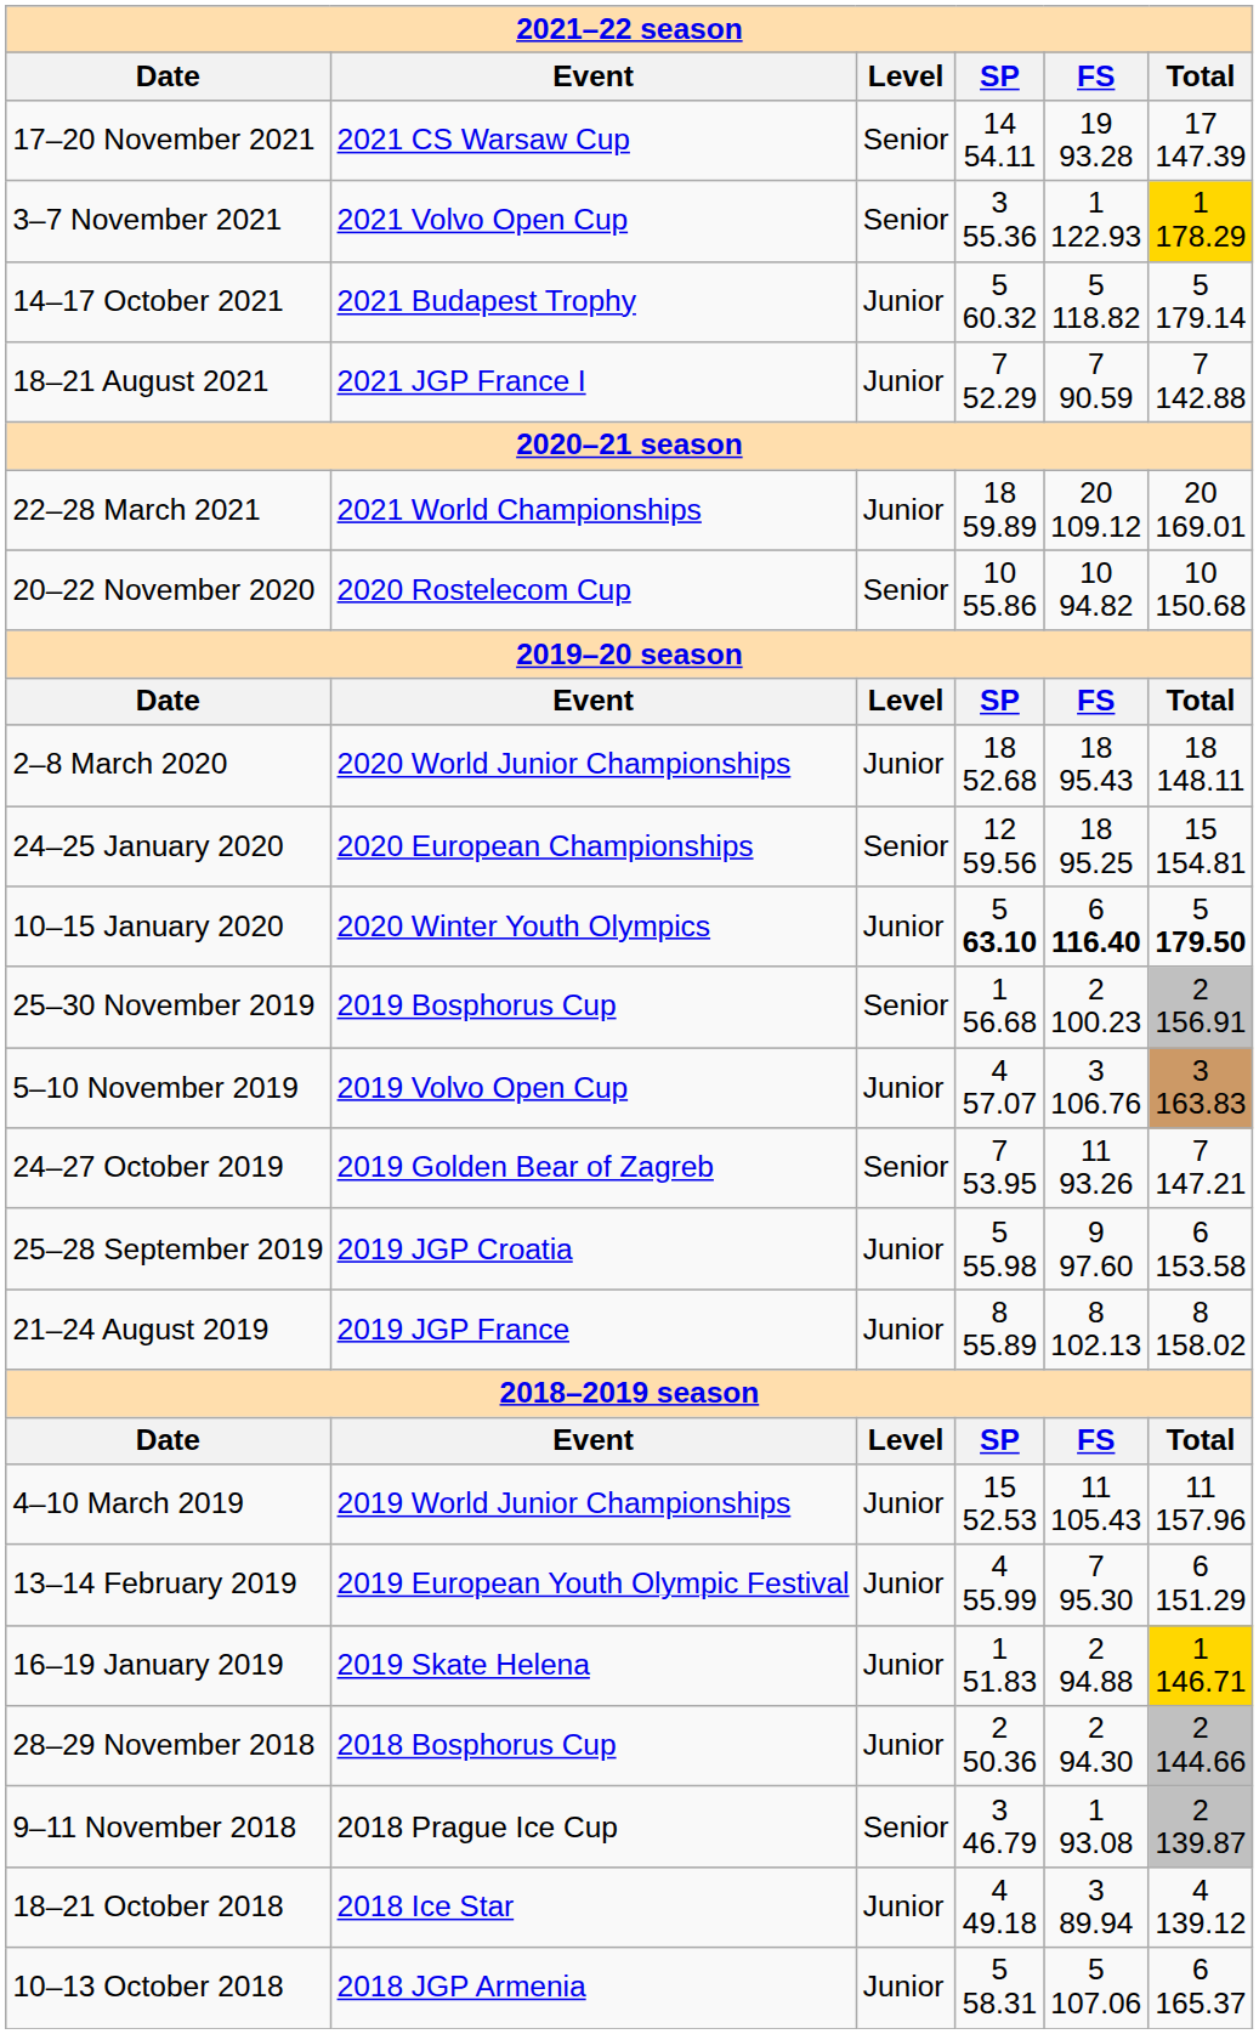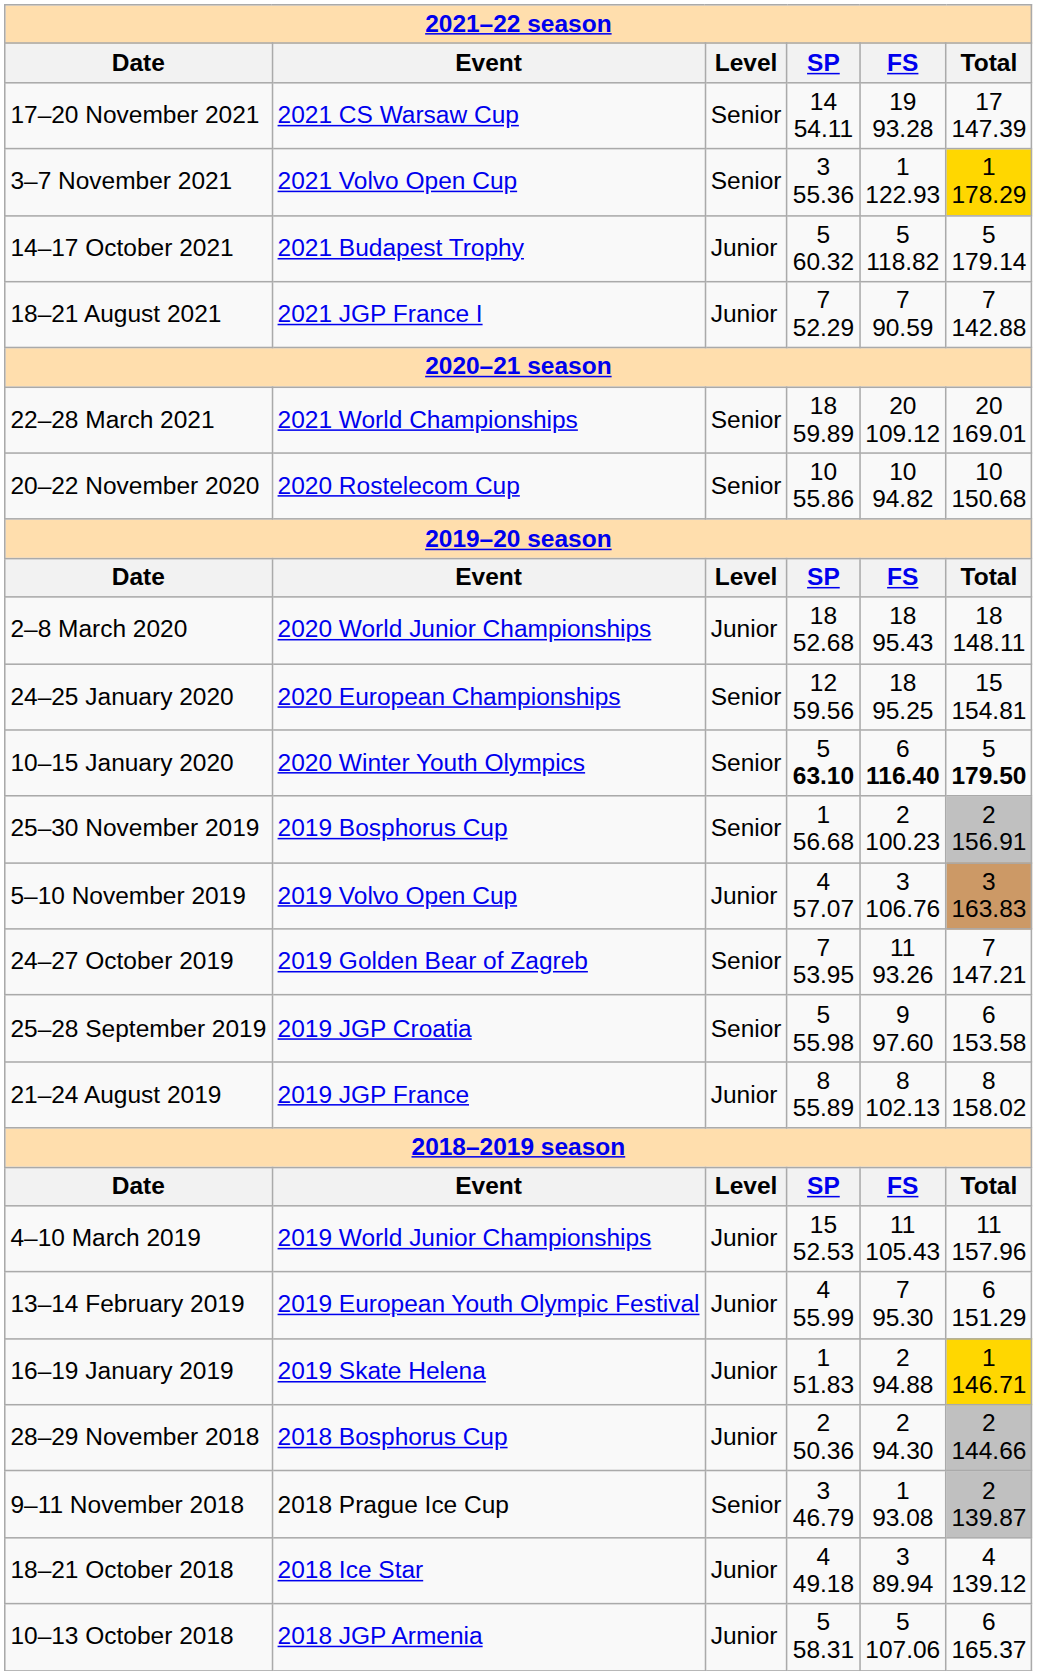22–28 March 2021 | Level: Junior -> Senior
10–15 January 2020 | Level: Junior -> Senior
25–28 September 2019 | Level: Junior -> Senior
